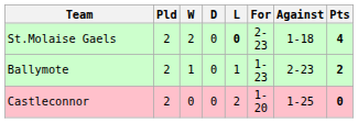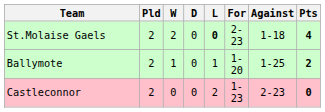Ballymote | For: 1-23 -> 1-20
Ballymote | Against: 2-23 -> 1-25
Castleconnor | For: 1-20 -> 1-23
Castleconnor | Against: 1-25 -> 2-23
